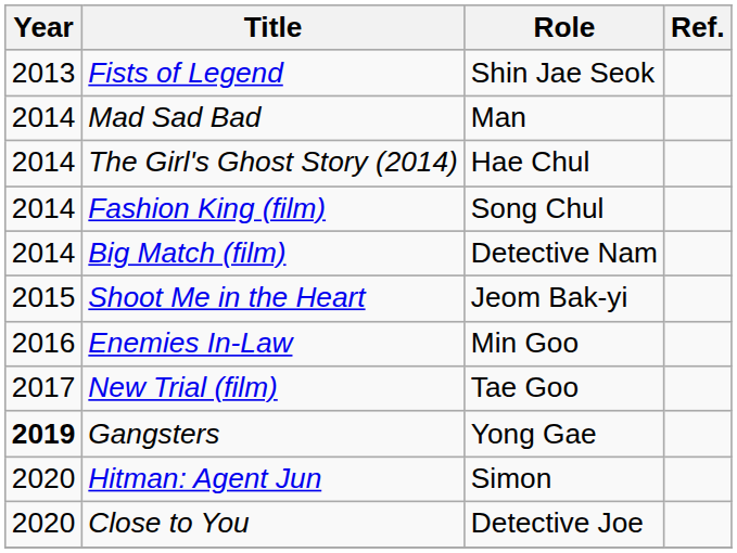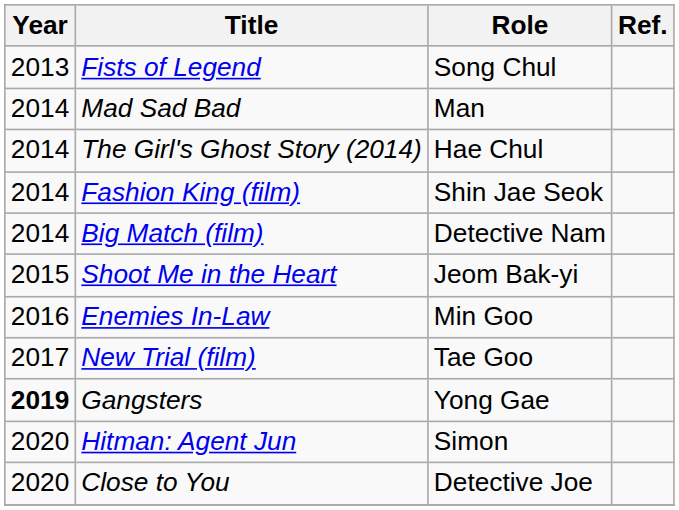Fists of Legend | Role: Shin Jae Seok -> Song Chul
Fashion King (film) | Role: Song Chul -> Shin Jae Seok
